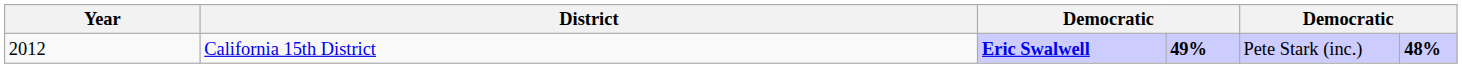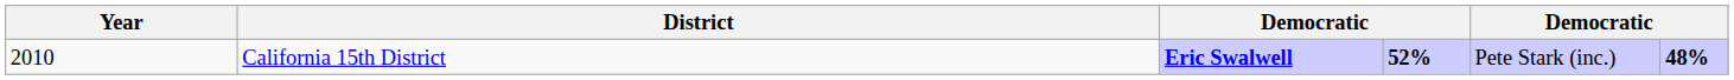California 15th District | Year: 2012 -> 2010
California 15th District | column 4: 49% -> 52%
